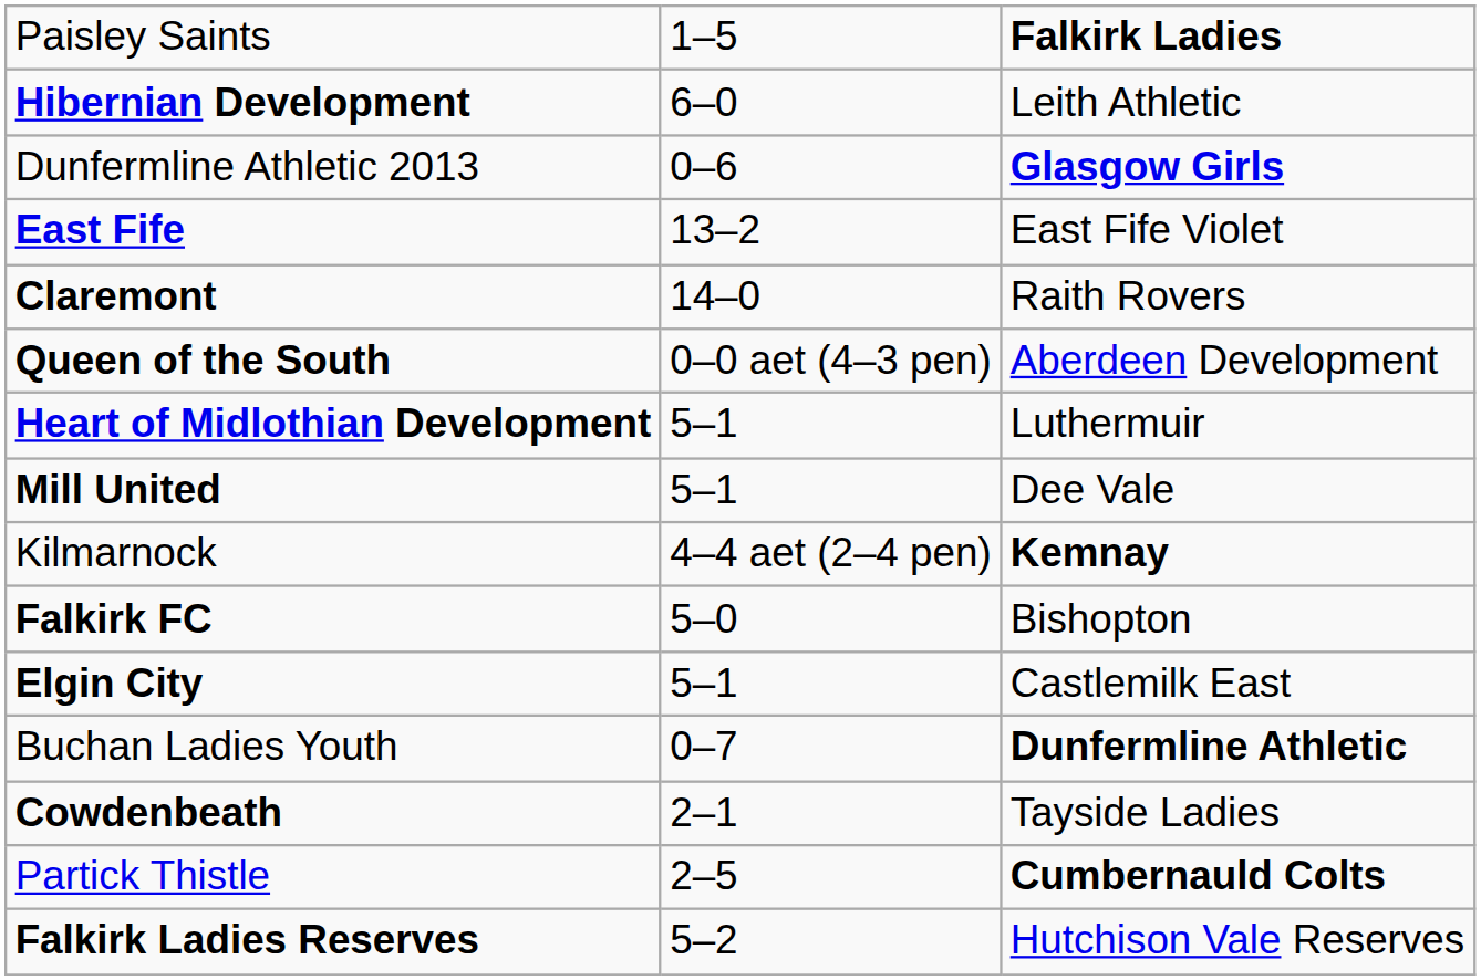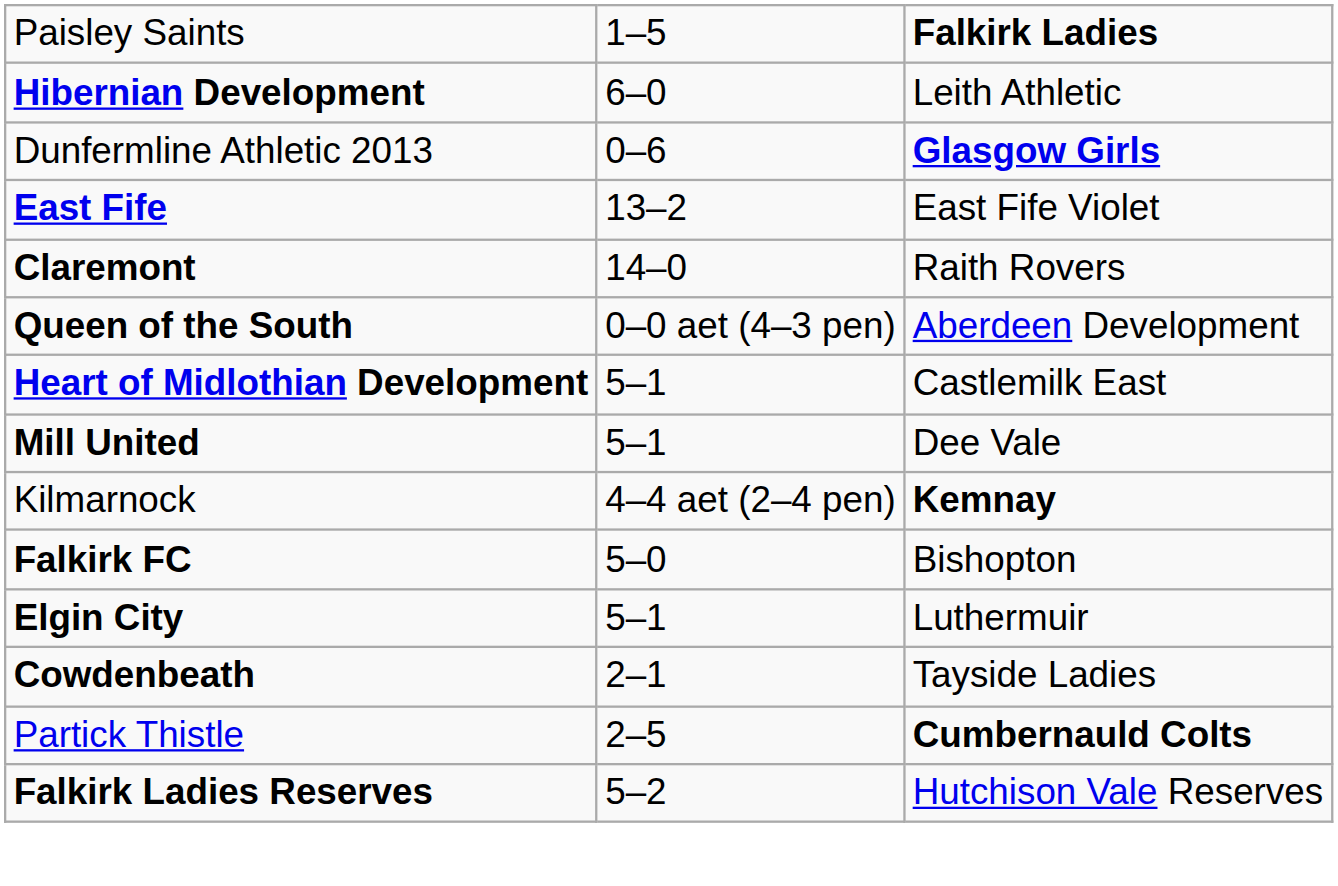Heart of Midlothian Development | column 3: Luthermuir -> Castlemilk East
Elgin City | column 3: Castlemilk East -> Luthermuir
- row: Buchan Ladies Youth | 0–7 | Dunfermline Athletic
